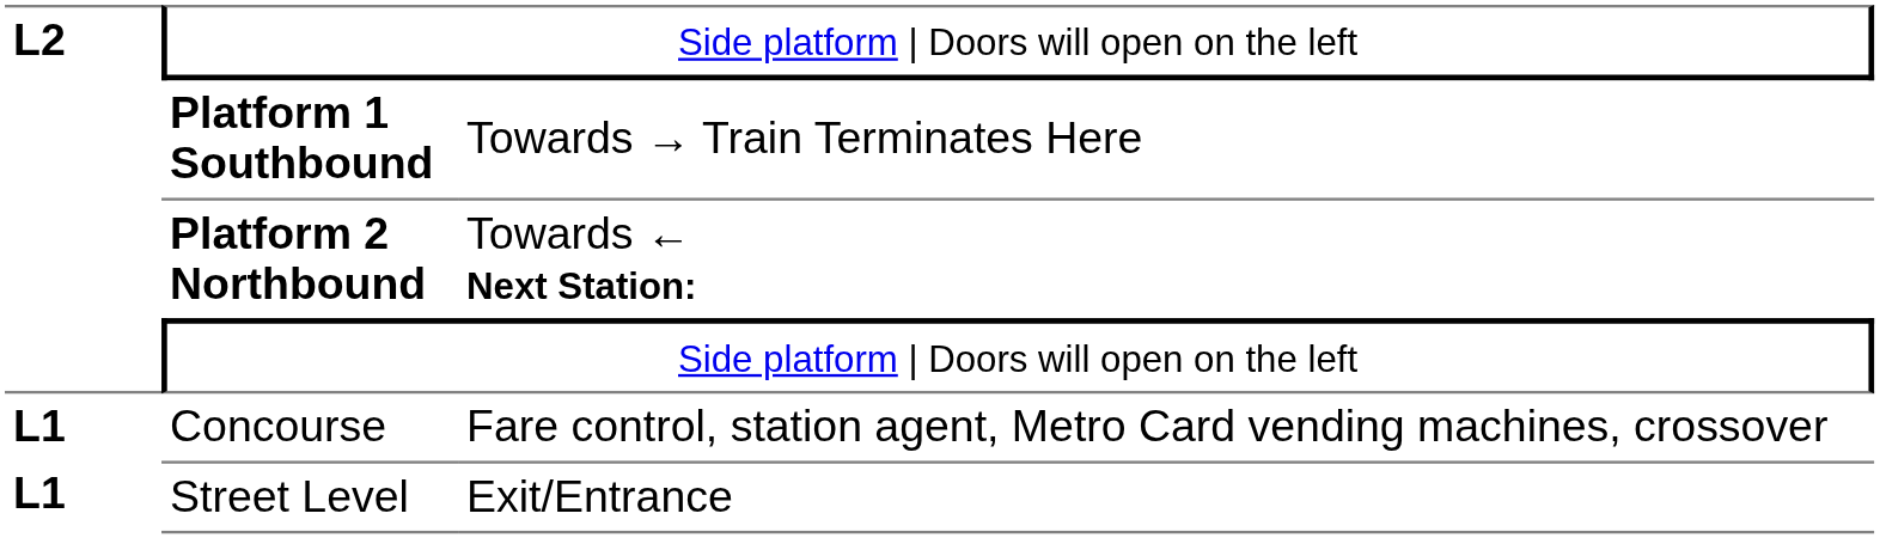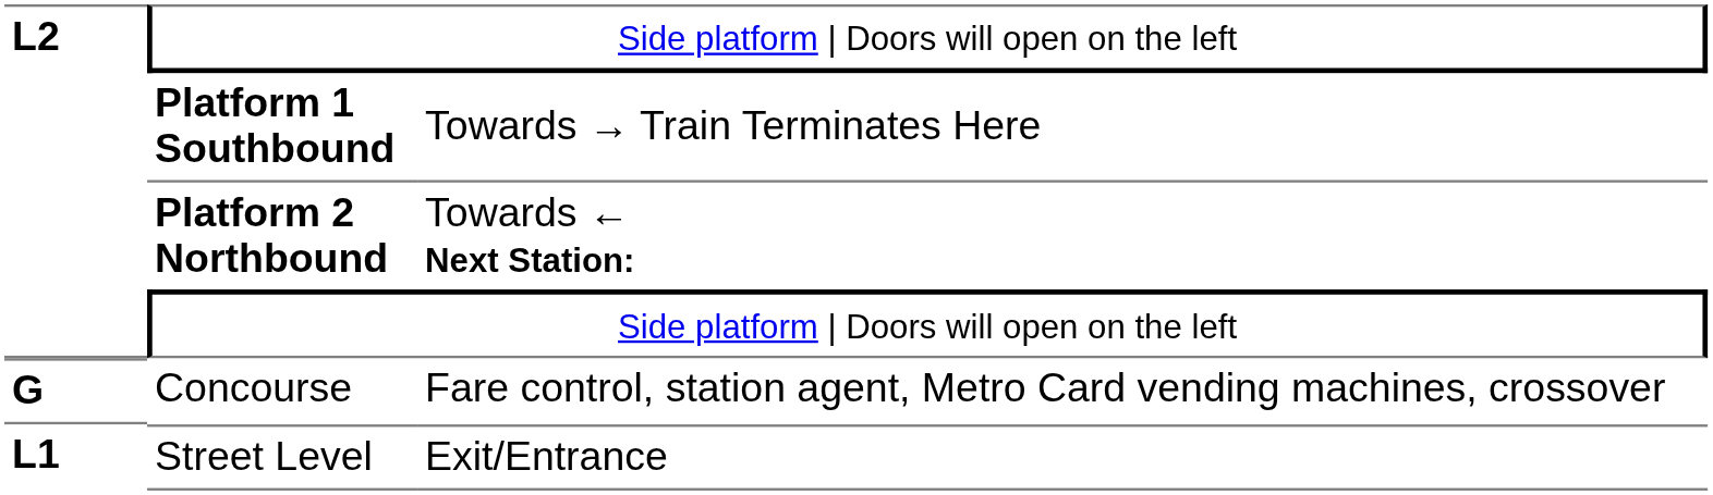Concourse | column 1: L1 -> G
